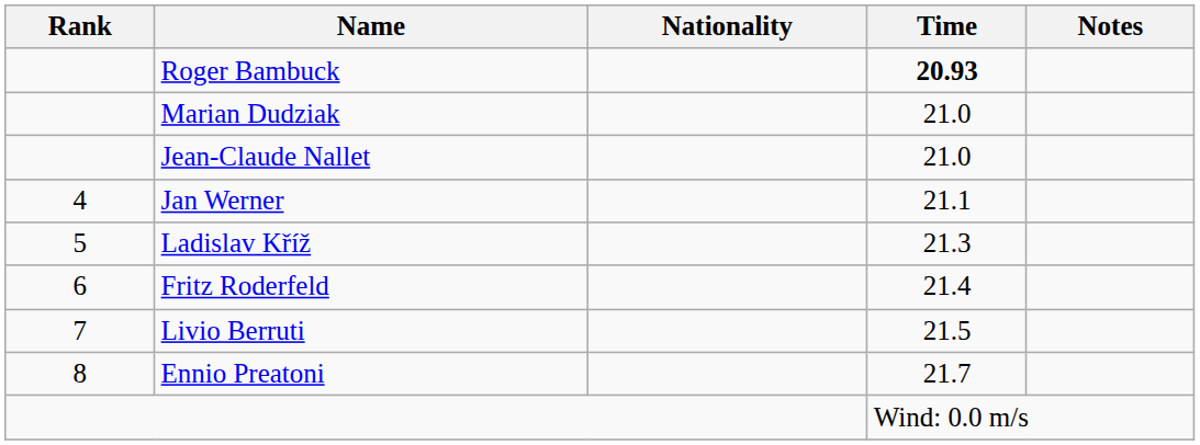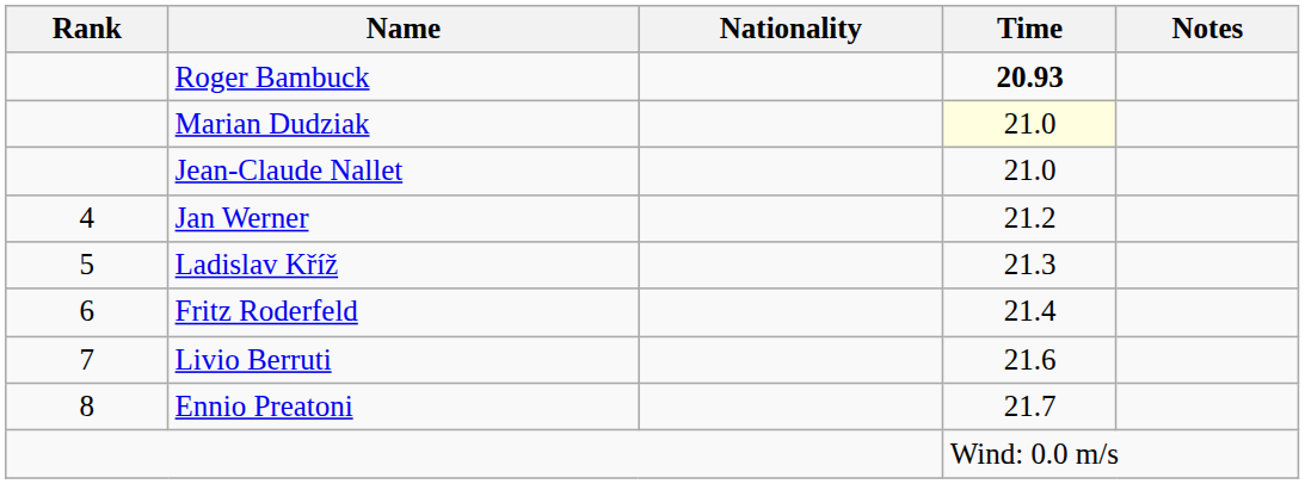Marian Dudziak | Time: no background -> lightyellow background
Jan Werner | Time: 21.1 -> 21.2
Livio Berruti | Time: 21.5 -> 21.6
